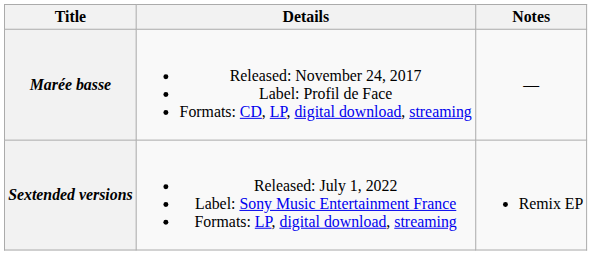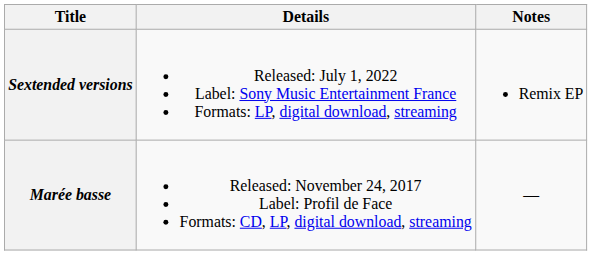rows swapped: Marée basse <-> Sextended versions
